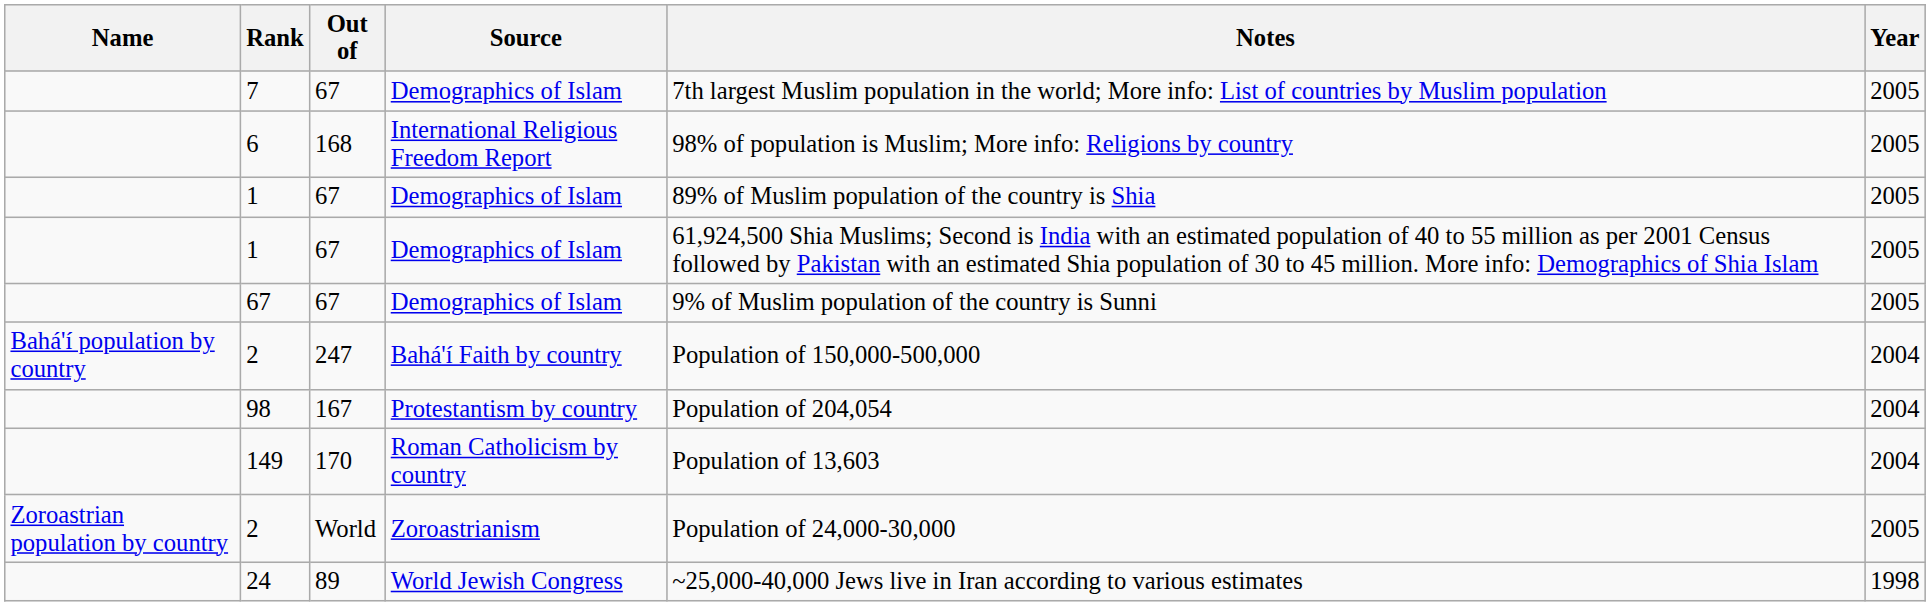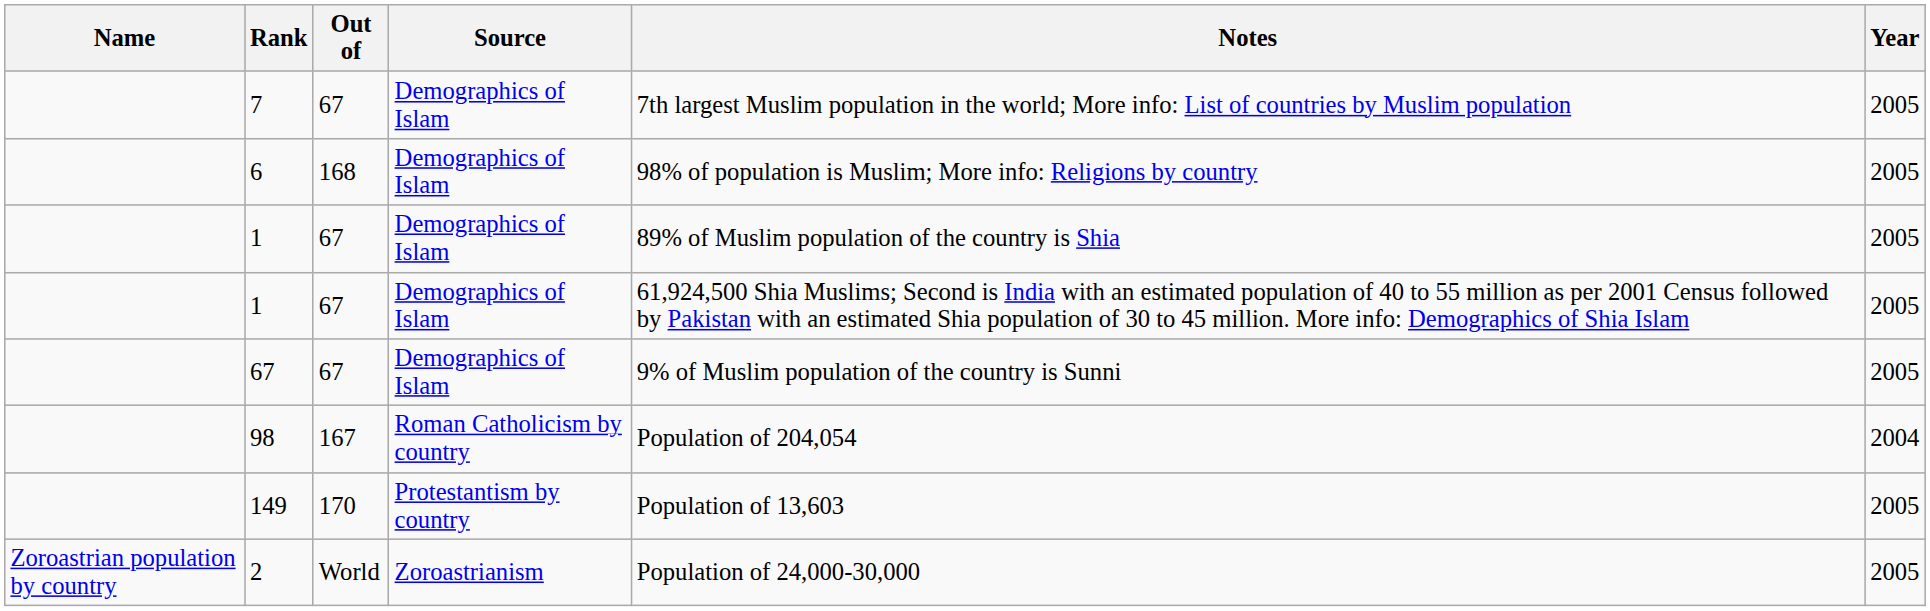6 | Source: International Religious Freedom Report -> Demographics of Islam
- row: Bahá'í population by country | 2 | 247 | Bahá'í Faith by country | Population of 150,000-500,000 | 2004
98 | Source: Protestantism by country -> Roman Catholicism by country
149 | Source: Roman Catholicism by country -> Protestantism by country
149 | Year: 2004 -> 2005
- row: 24 | 89 | World Jewish Congress | ~25,000-40,000 Jews live in Iran according to various estimates | 1998
